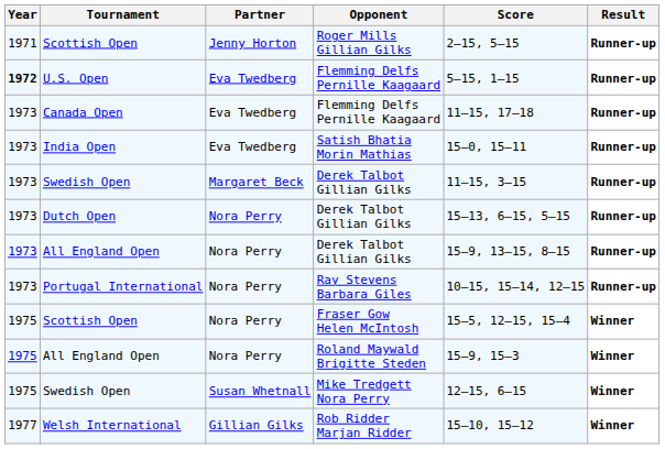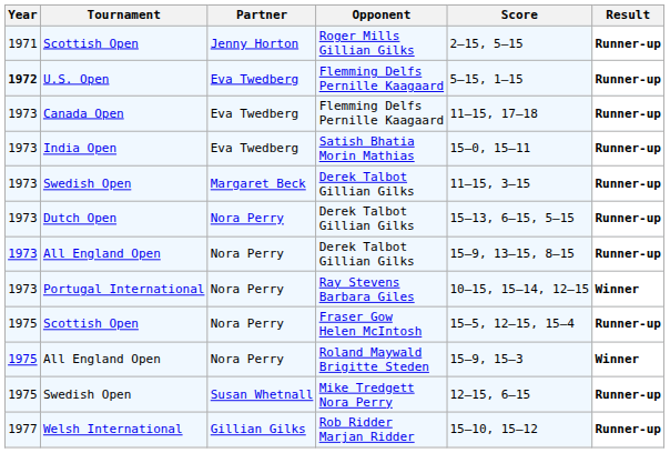Portugal International | Result: Runner-up -> Winner
Scottish Open / Fraser Gow Helen McIntosh | Result: Winner -> Runner-up
Swedish Open / Mike Tredgett Nora Perry | Result: Winner -> Runner-up
Welsh International | Result: Winner -> Runner-up
